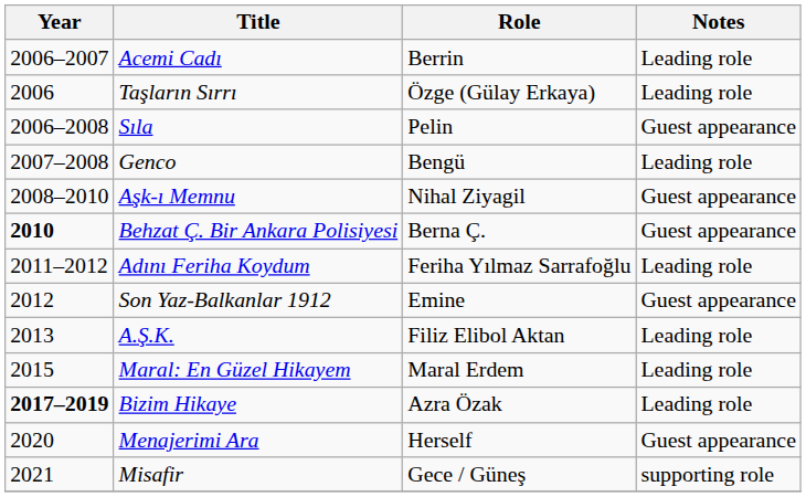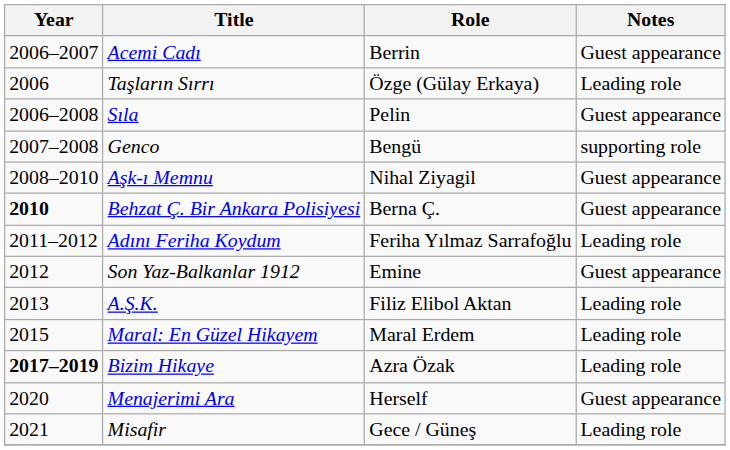Acemi Cadı | Notes: Leading role -> Guest appearance
Genco | Notes: Leading role -> supporting role
Misafir | Notes: supporting role -> Leading role
